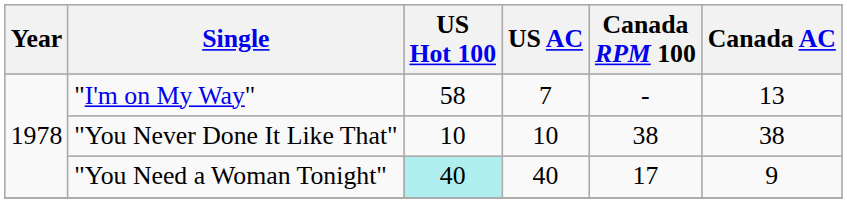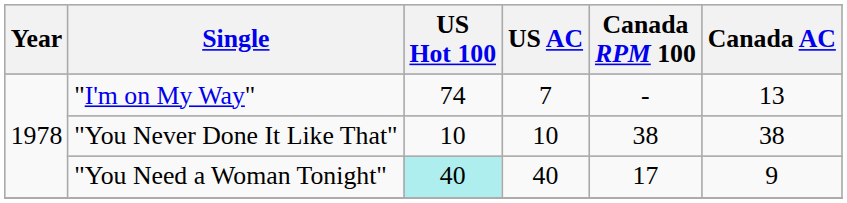"I'm on My Way" | US Hot 100: 58 -> 74
